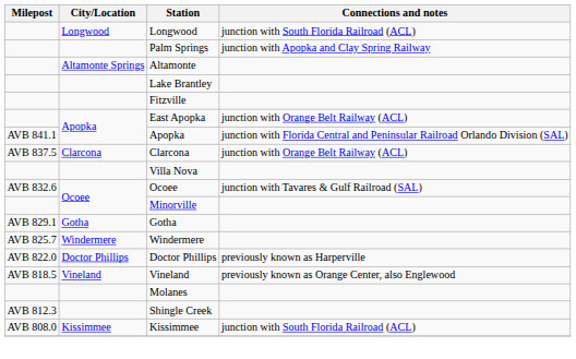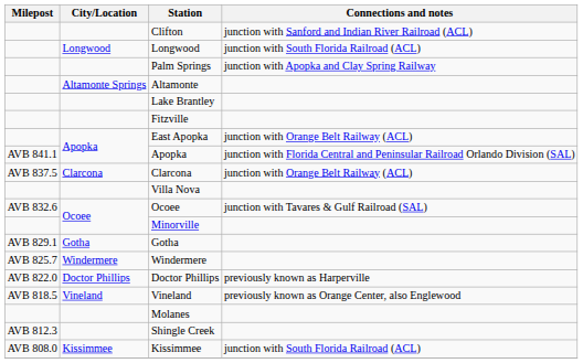+ row: Clifton | junction with Sanford and Indian River Railroad (ACL)
